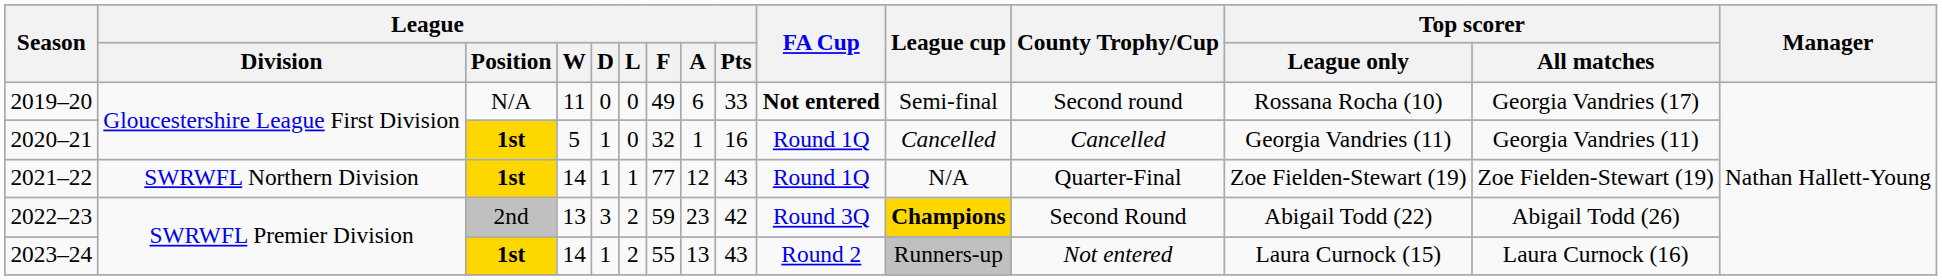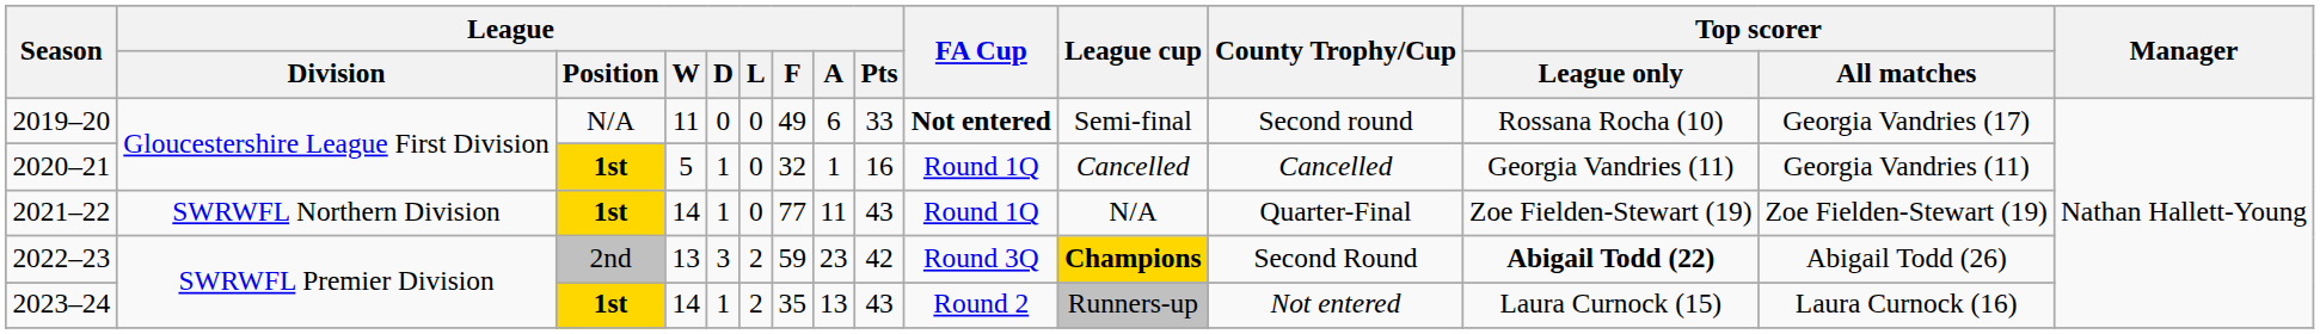2021–22 | League / L: 1 -> 0
2021–22 | League / A: 12 -> 11
2022–23 | Top scorer / League only: normal -> bold
2023–24 | League / F: 55 -> 35
